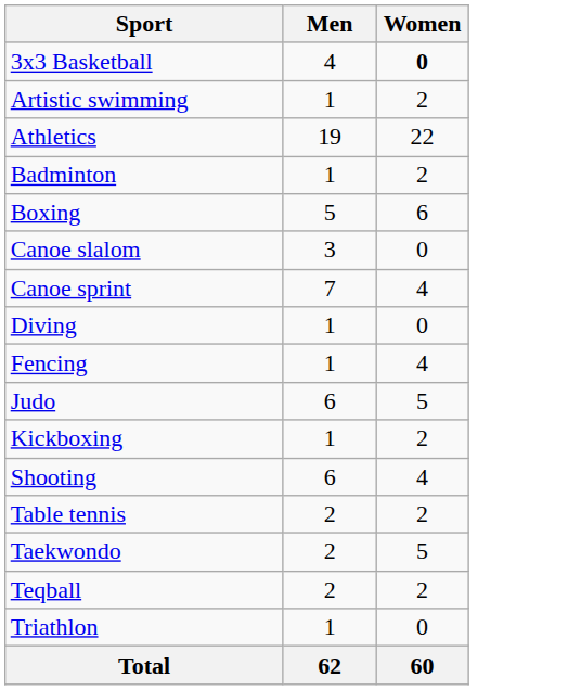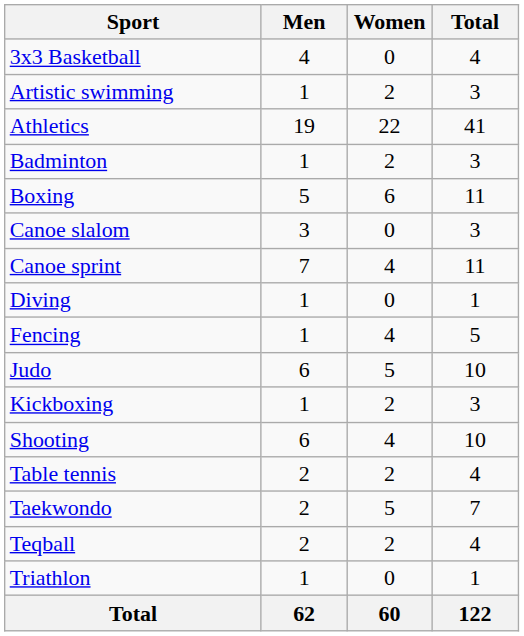+ column: Total | 4 | 3 | 41 | 3 | 11 | 3 | 11 | 1 | 5 | 10 | 3 | 10 | 4 | 7 | 4 | 1 | 122
3x3 Basketball | Women: bold -> normal
